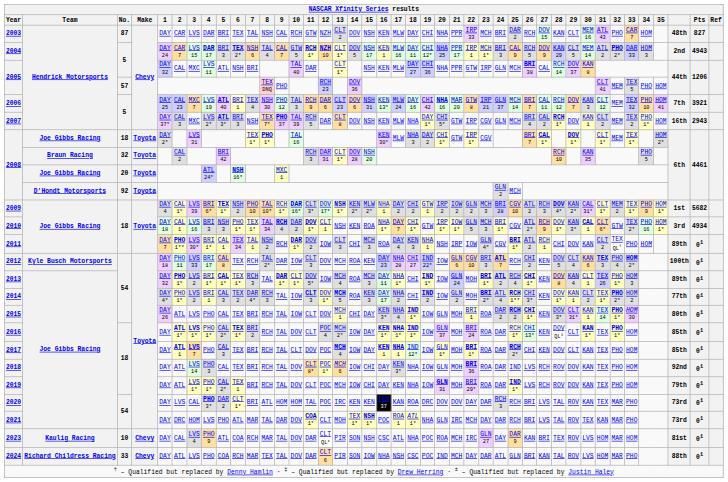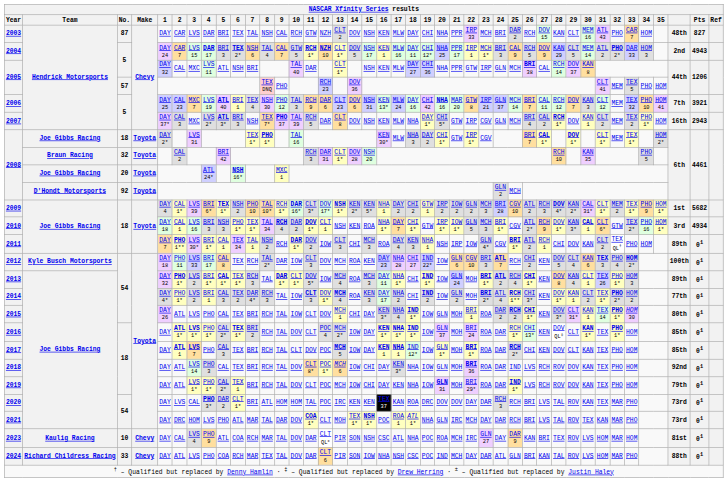2009 | 15: MLW 2* -> KEN 5*
2014 | 13: MCH 5 -> MCH 4
2017 | 13: MCH 4 -> MCH 5
